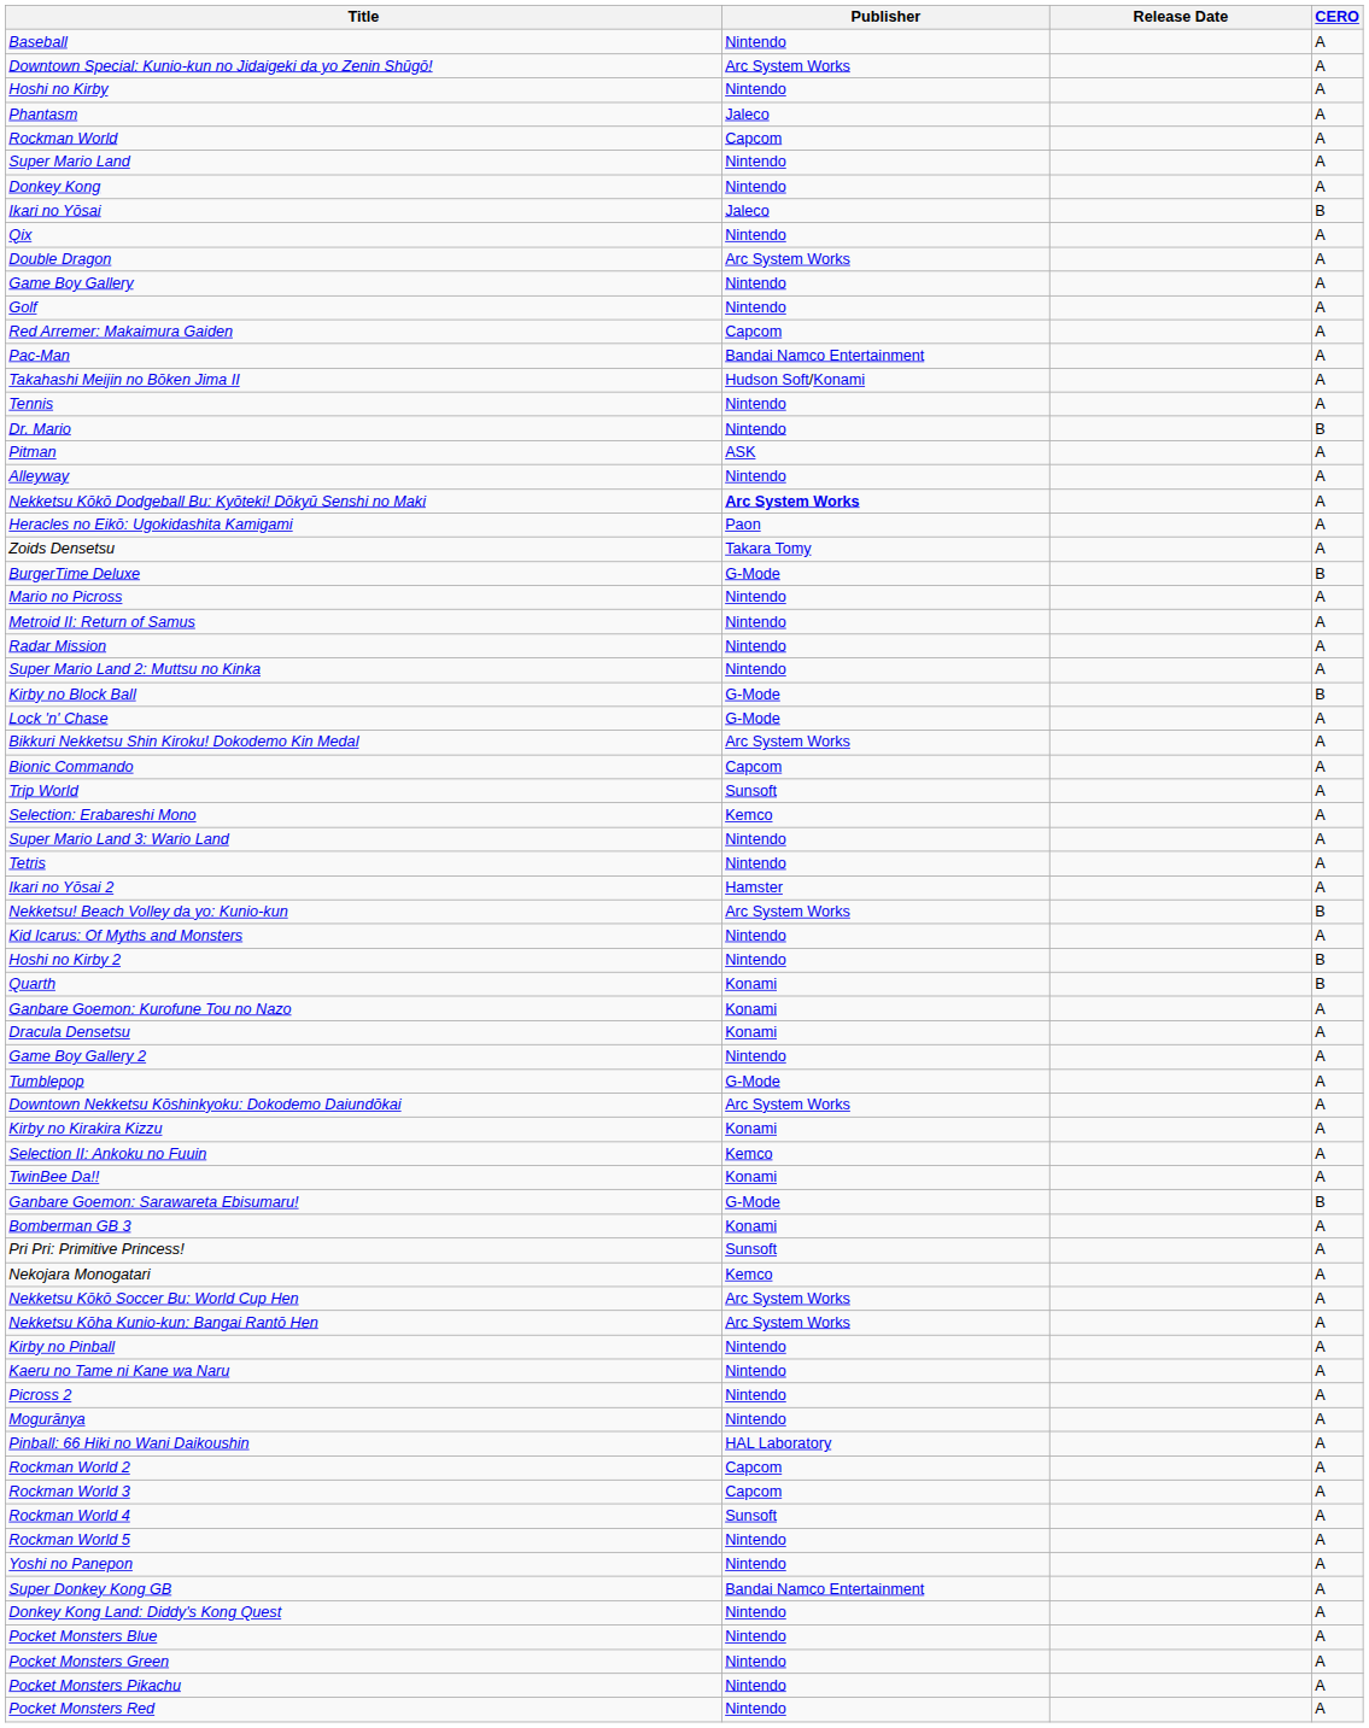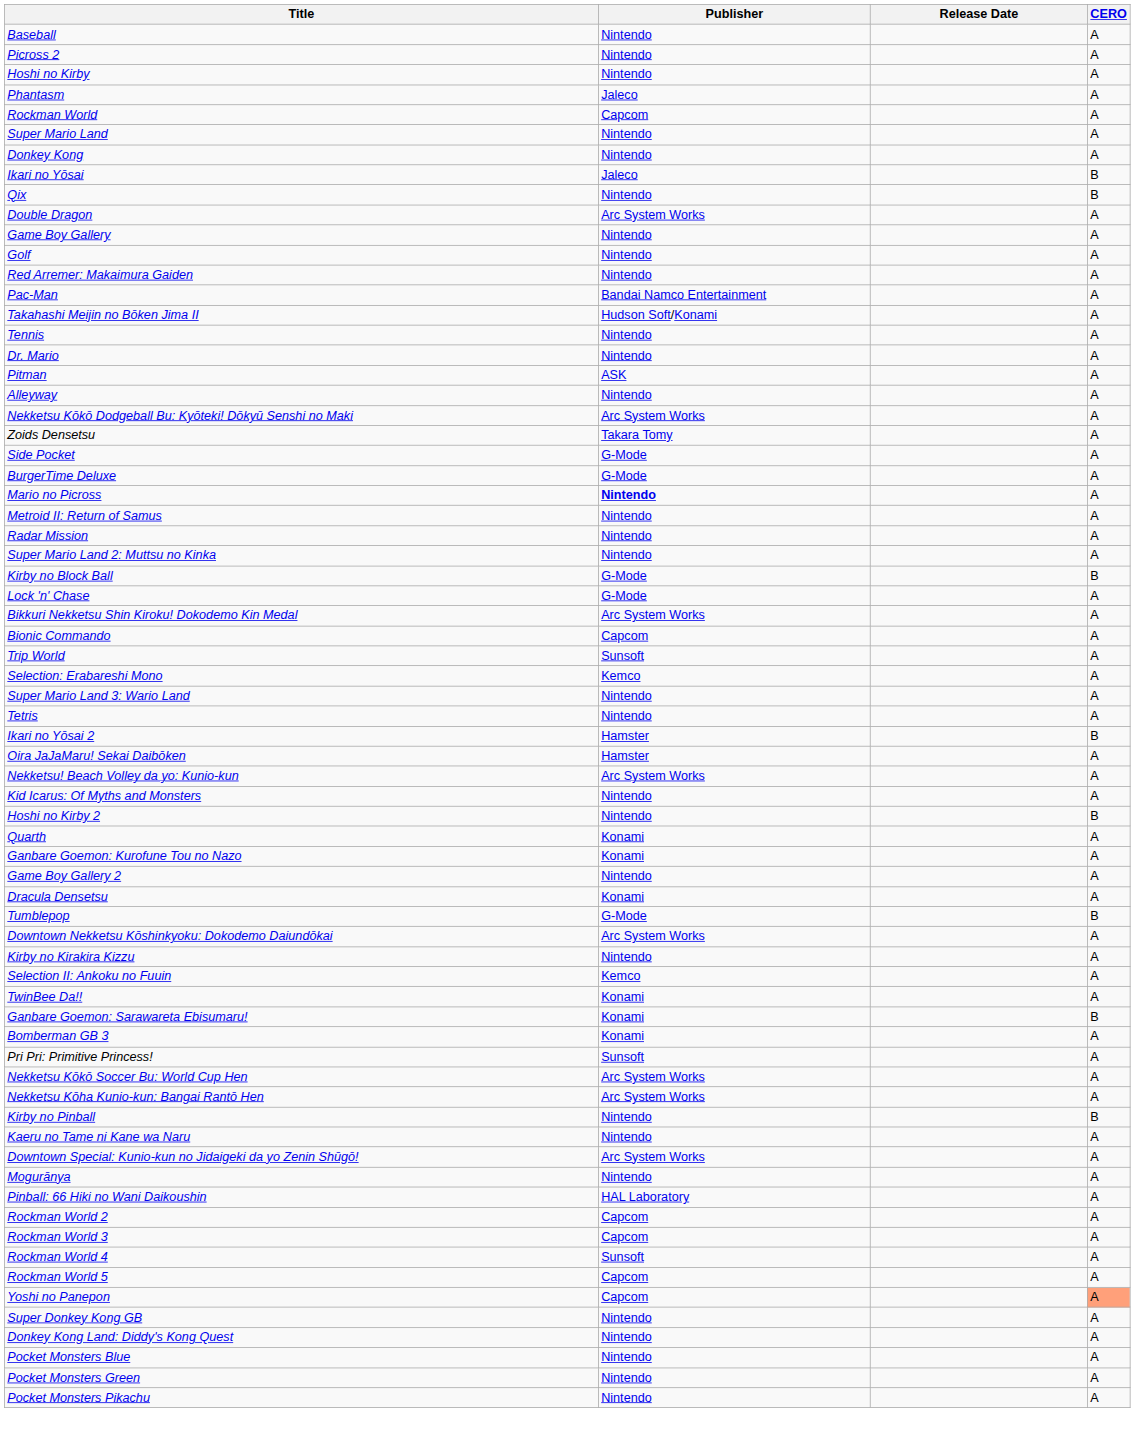rows swapped: Downtown Special: Kunio-kun no Jidaigeki da yo Zenin Shūgō! <-> Picross 2
Qix | CERO: A -> B
Red Arremer: Makaimura Gaiden | Publisher: Capcom -> Nintendo
Dr. Mario | CERO: B -> A
Nekketsu Kōkō Dodgeball Bu: Kyōteki! Dōkyū Senshi no Maki | Publisher: bold -> normal
- row: Heracles no Eikō: Ugokidashita Kamigami | Paon | A
+ row: Side Pocket | G-Mode | A
BurgerTime Deluxe | CERO: B -> A
Mario no Picross | Publisher: normal -> bold
Ikari no Yōsai 2 | CERO: A -> B
+ row: Oira JaJaMaru! Sekai Daibōken | Hamster | A
Nekketsu! Beach Volley da yo: Kunio-kun | CERO: B -> A
Quarth | CERO: B -> A
rows swapped: Dracula Densetsu <-> Game Boy Gallery 2
Tumblepop | CERO: A -> B
Kirby no Kirakira Kizzu | Publisher: Konami -> Nintendo
Ganbare Goemon: Sarawareta Ebisumaru! | Publisher: G-Mode -> Konami
- row: Nekojara Monogatari | Kemco | A
Kirby no Pinball | CERO: A -> B
Rockman World 5 | Publisher: Nintendo -> Capcom
Yoshi no Panepon | Publisher: Nintendo -> Capcom
Yoshi no Panepon | CERO: no background -> lightsalmon background
Super Donkey Kong GB | Publisher: Bandai Namco Entertainment -> Nintendo
- row: Pocket Monsters Red | Nintendo | A
